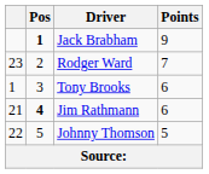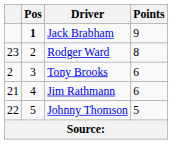Rodger Ward | Points: 7 -> 8
Tony Brooks | column 1: 1 -> 2
Jim Rathmann | Pos: bold -> normal
